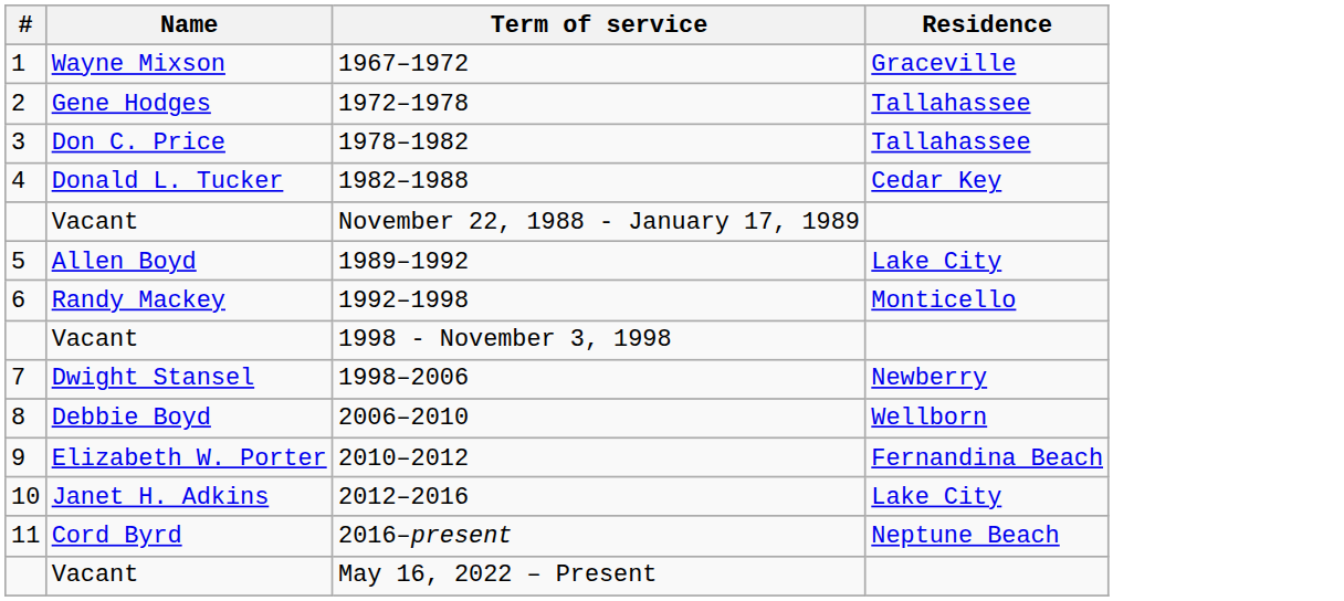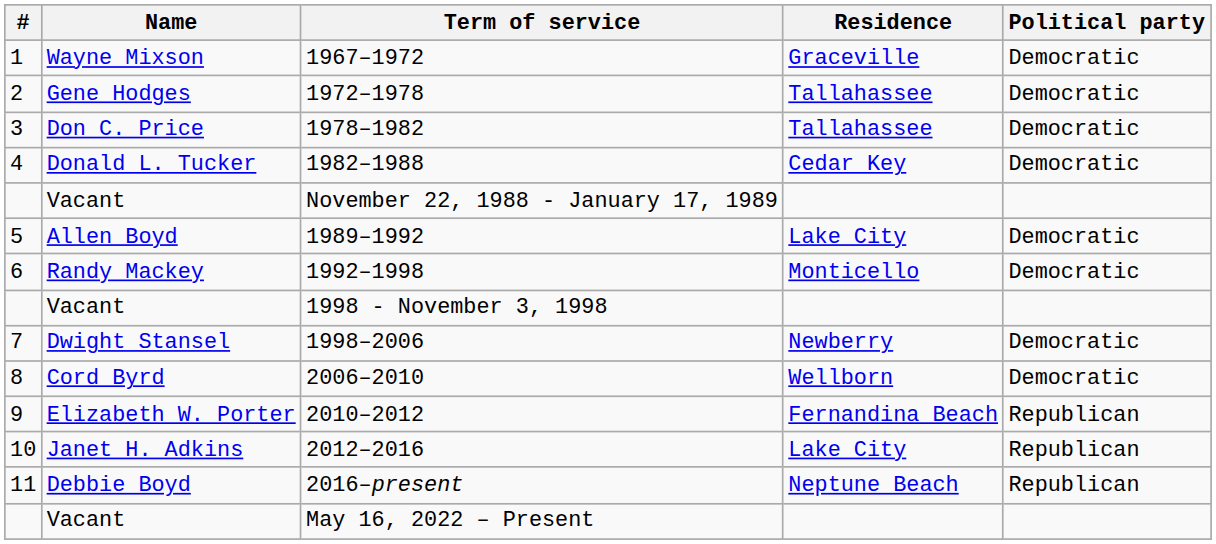+ column: Political party | Democratic | Democratic | Democratic | Democratic | Democratic | Democratic | Democratic | Democratic | Republican | Republican | Republican
2006–2010 | Name: Debbie Boyd -> Cord Byrd
2016–present | Name: Cord Byrd -> Debbie Boyd
